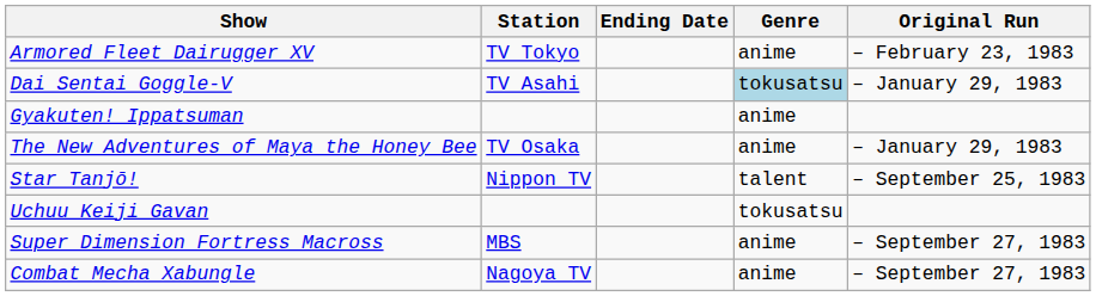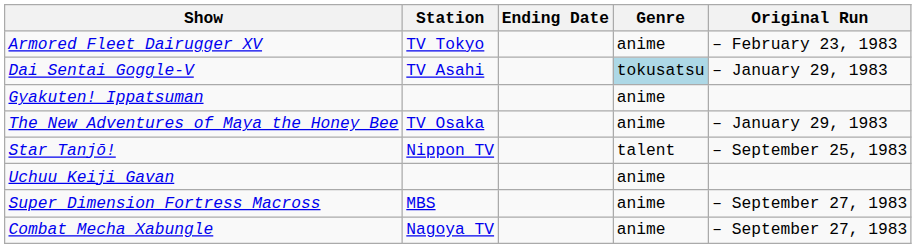Uchuu Keiji Gavan | Genre: tokusatsu -> anime
